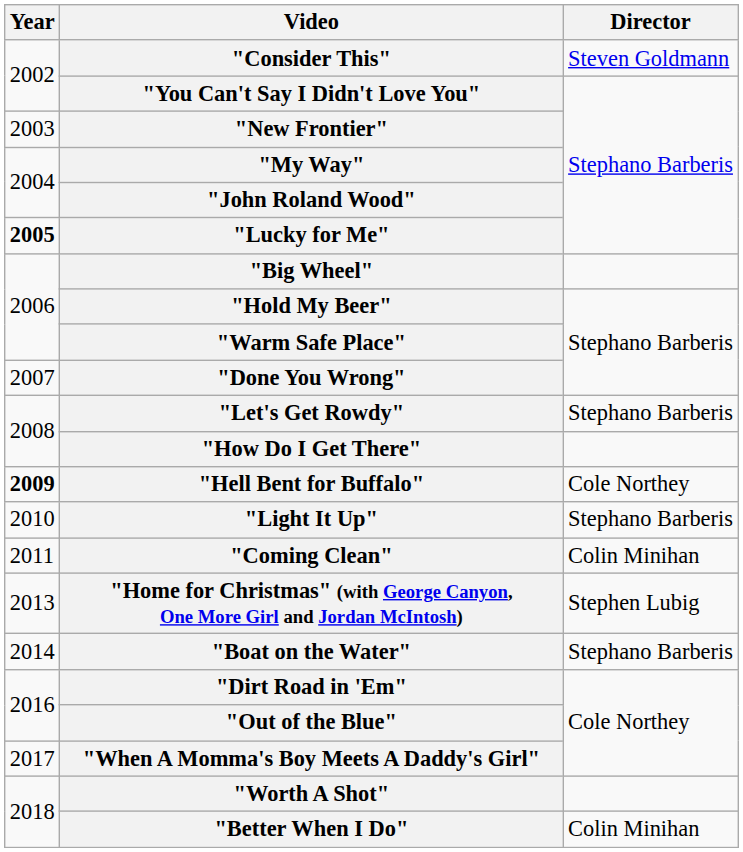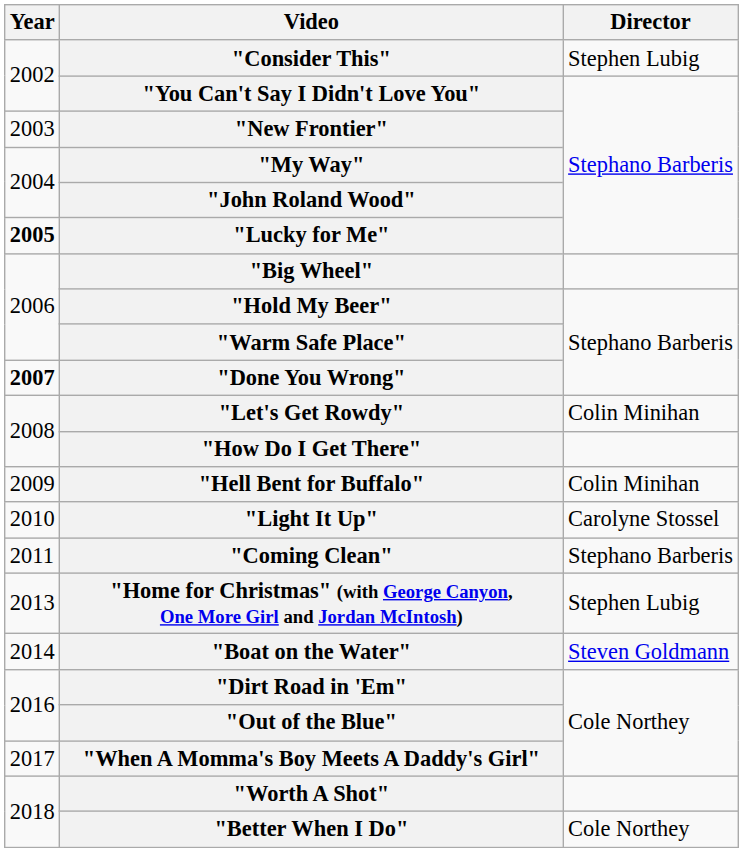"Consider This" | Director: Steven Goldmann -> Stephen Lubig
"Done You Wrong" | Year: normal -> bold
"Let's Get Rowdy" | Director: Stephano Barberis -> Colin Minihan
"Hell Bent for Buffalo" | Year: bold -> normal
"Hell Bent for Buffalo" | Director: Cole Northey -> Colin Minihan
"Light It Up" | Director: Stephano Barberis -> Carolyne Stossel
"Coming Clean" | Director: Colin Minihan -> Stephano Barberis
"Boat on the Water" | Director: Stephano Barberis -> Steven Goldmann
"Better When I Do" | Director: Colin Minihan -> Cole Northey
